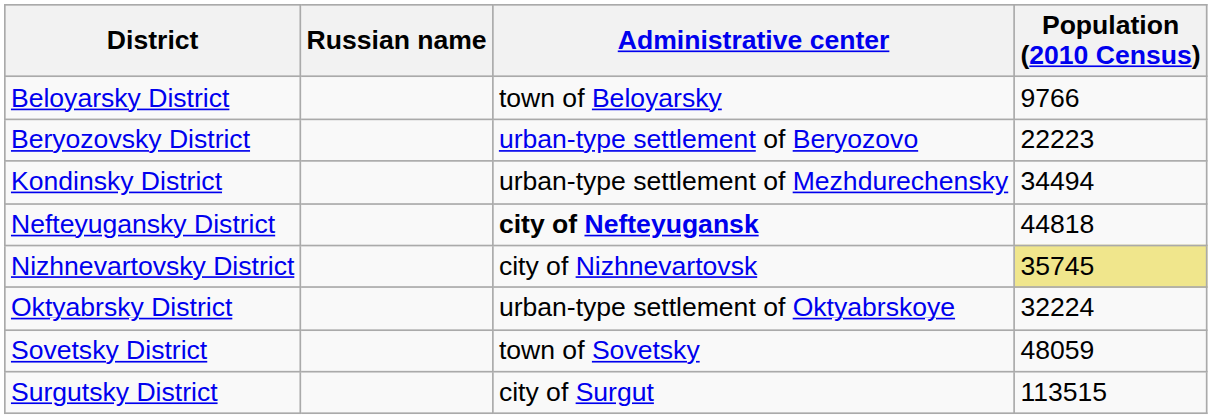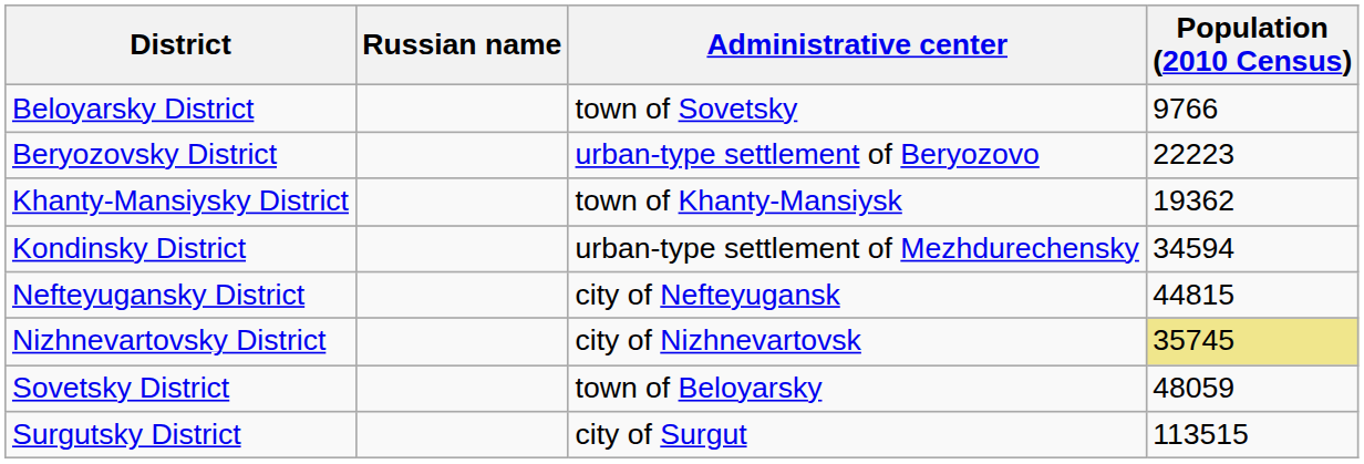Beloyarsky District | Administrative center: town of Beloyarsky -> town of Sovetsky
+ row: Khanty-Mansiysky District | town of Khanty-Mansiysk | 19362
Kondinsky District | Population (2010 Census): 34494 -> 34594
Nefteyugansky District | Administrative center: bold -> normal
Nefteyugansky District | Population (2010 Census): 44818 -> 44815
- row: Oktyabrsky District | urban-type settlement of Oktyabrskoye | 32224
Sovetsky District | Administrative center: town of Sovetsky -> town of Beloyarsky
